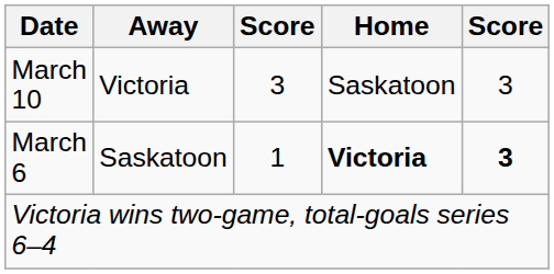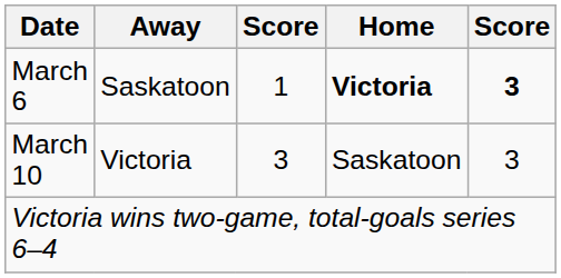rows swapped: March 6 <-> March 10
